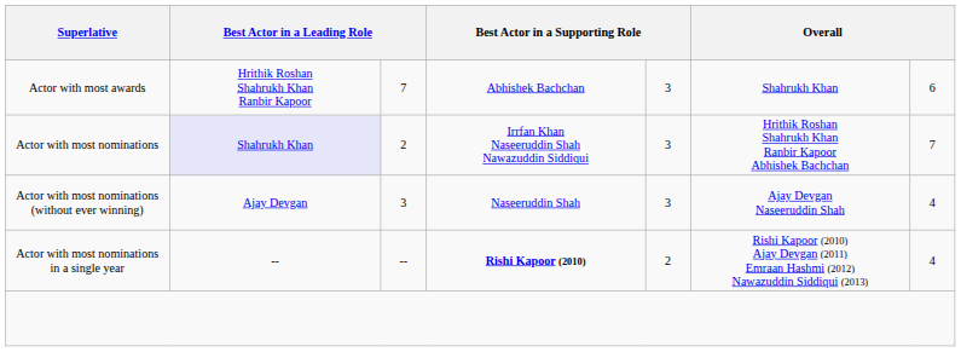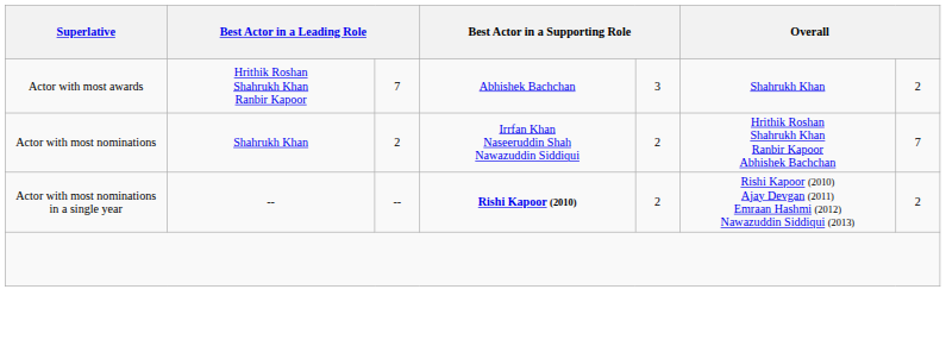Actor with most awards | column 7: 6 -> 2
Actor with most nominations | column 2: lavender background -> no background
Actor with most nominations | column 5: 3 -> 2
- row: Actor with most nominations (without ever winning) | Ajay Devgan | 3 | Naseeruddin Shah | 3 | Ajay Devgan Naseeruddin Shah | 4
Actor with most nominations in a single year | column 7: 4 -> 2
